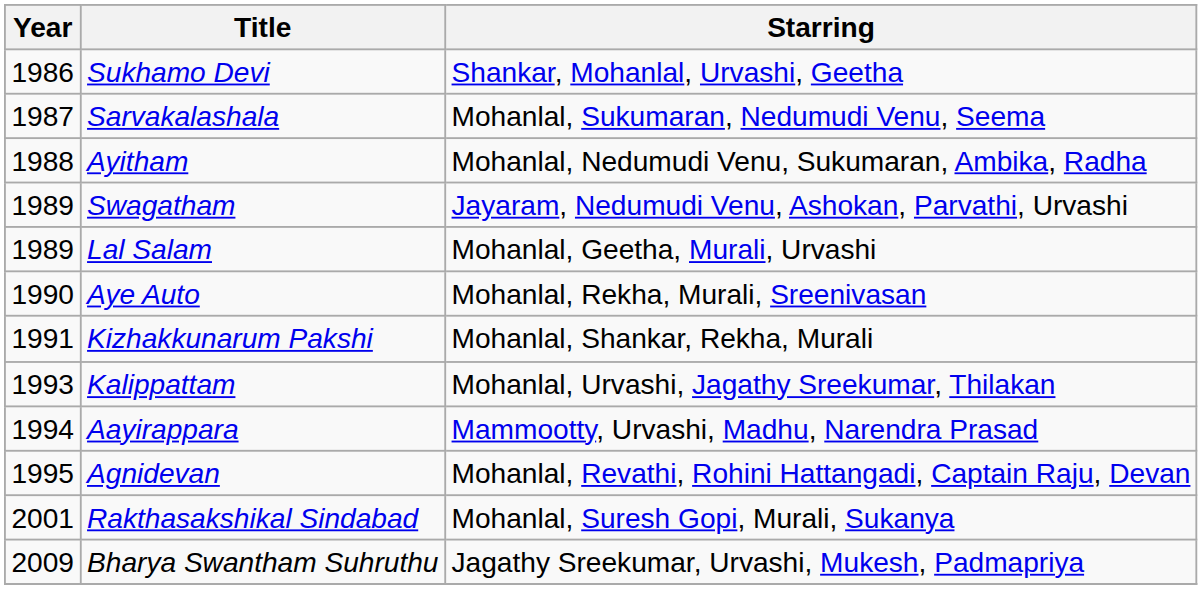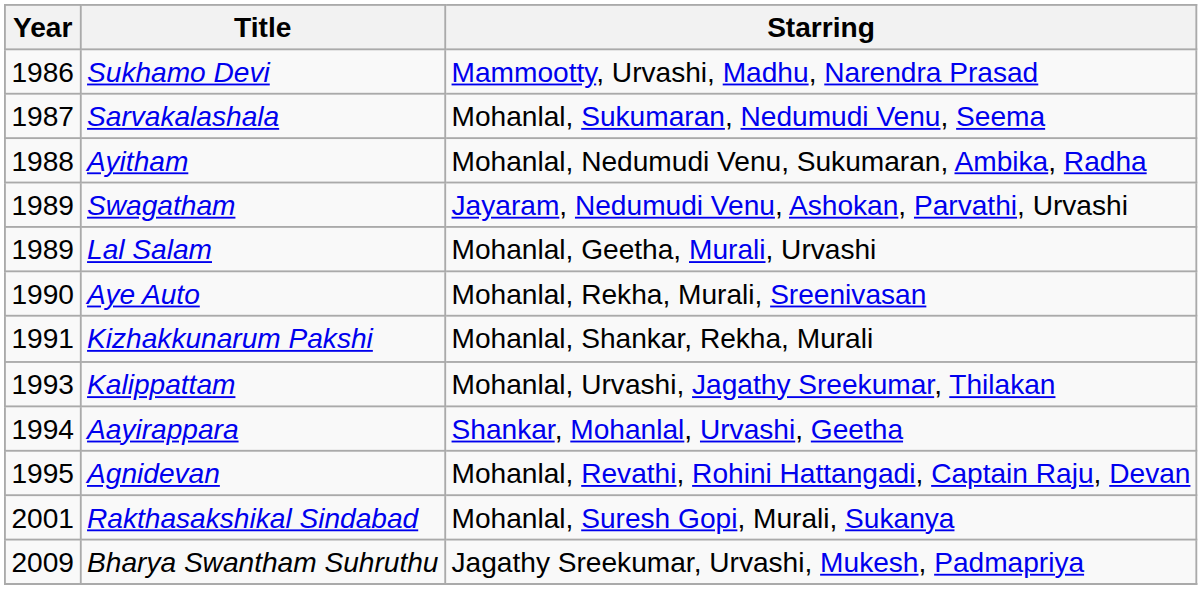Sukhamo Devi | Starring: Shankar, Mohanlal, Urvashi, Geetha -> Mammootty, Urvashi, Madhu, Narendra Prasad
Aayirappara | Starring: Mammootty, Urvashi, Madhu, Narendra Prasad -> Shankar, Mohanlal, Urvashi, Geetha
